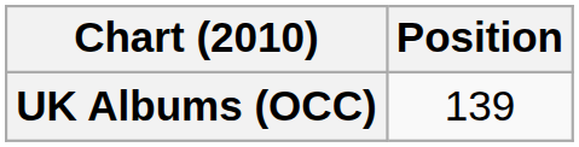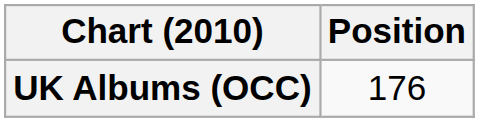UK Albums (OCC) | Position: 139 -> 176
